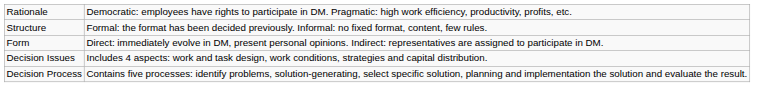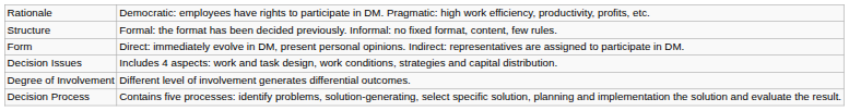+ row: Degree of Involvement | Different level of involvement generates differential outcomes.
